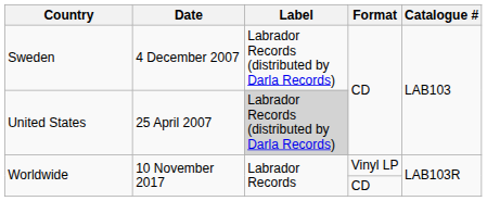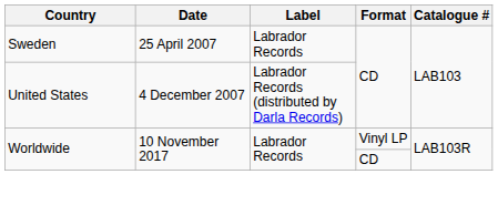Sweden | Date: 4 December 2007 -> 25 April 2007
Sweden | Label: Labrador Records (distributed by Darla Records) -> Labrador Records
United States | Date: 25 April 2007 -> 4 December 2007
United States | Label: lightgrey background -> no background
